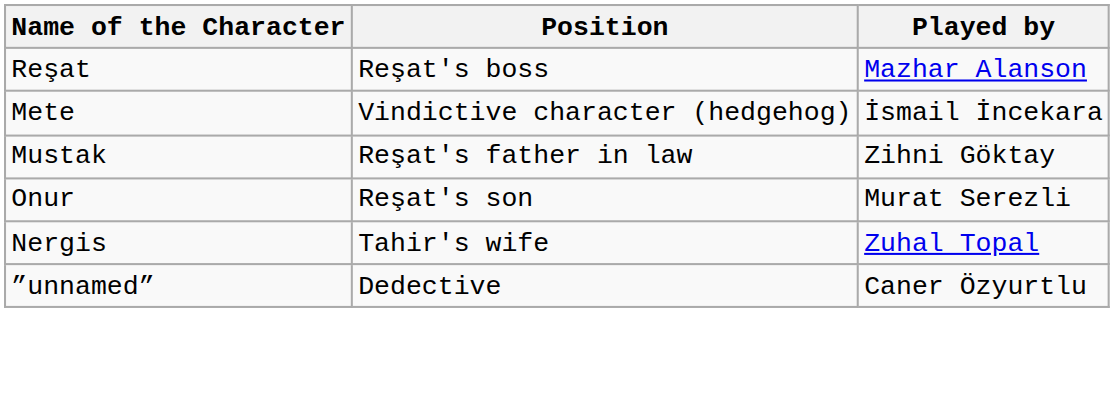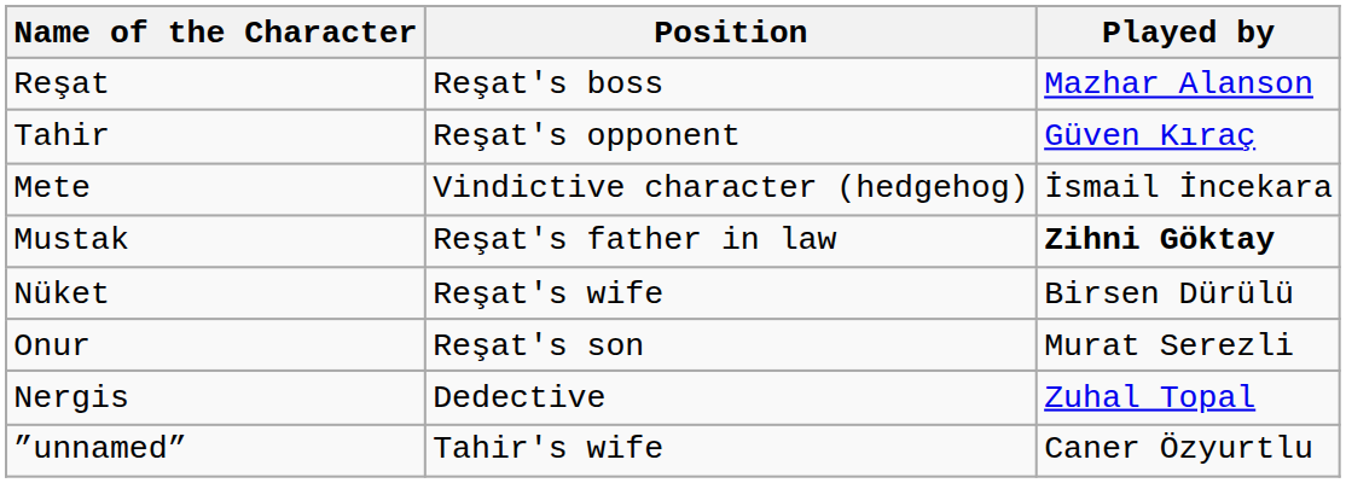+ row: Tahir | Reşat's opponent | Güven Kıraç
Mustak | Played by: normal -> bold
+ row: Nüket | Reşat's wife | Birsen Dürülü
Nergis | Position: Tahir's wife -> Dedective
”unnamed” | Position: Dedective -> Tahir's wife
